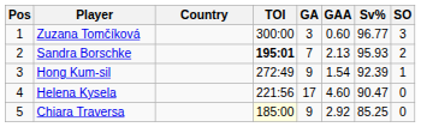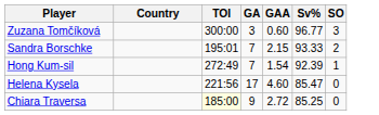- column: Pos | 1 | 2 | 3 | 4 | 5
Sandra Borschke | TOI: bold -> normal
Sandra Borschke | GAA: 2.13 -> 2.15
Sandra Borschke | Sv%: 95.93 -> 93.33
Hong Kum-sil | GA: 9 -> 7
Helena Kysela | Sv%: 90.47 -> 85.47
Chiara Traversa | GAA: 2.92 -> 2.72
